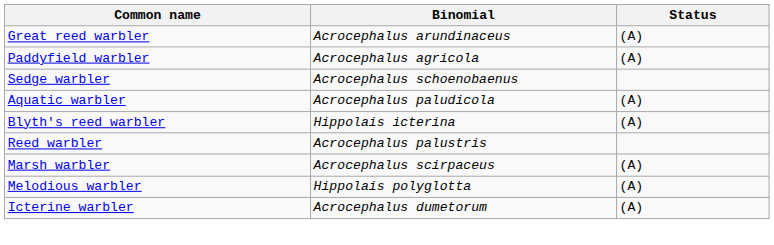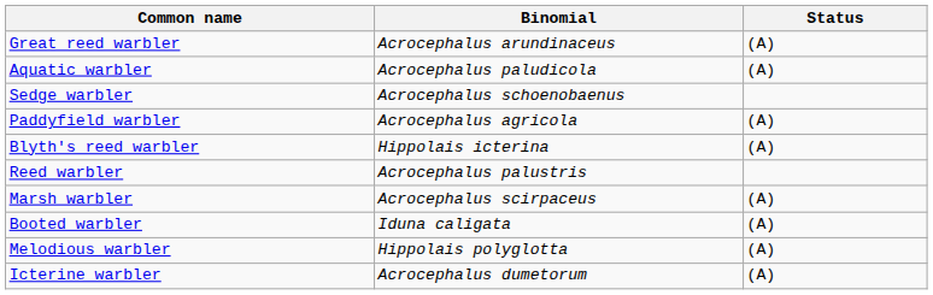rows swapped: Aquatic warbler <-> Paddyfield warbler
+ row: Booted warbler | Iduna caligata | (A)
